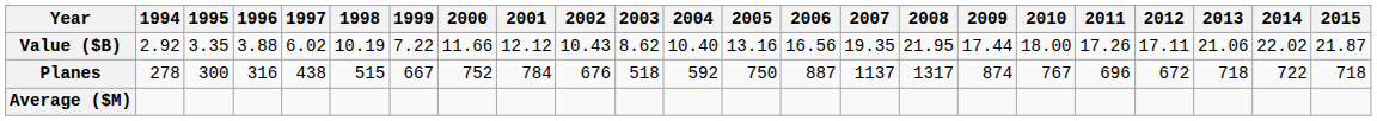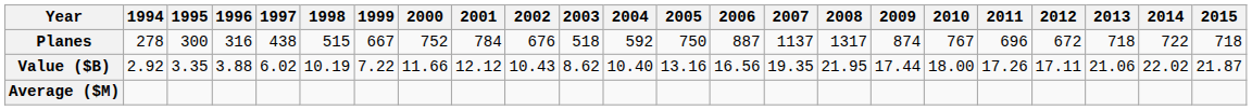rows swapped: Planes <-> Value ($B)
